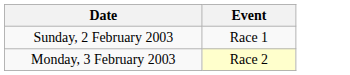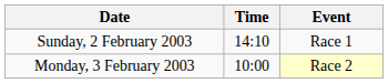+ column: Time | 14:10 | 10:00
